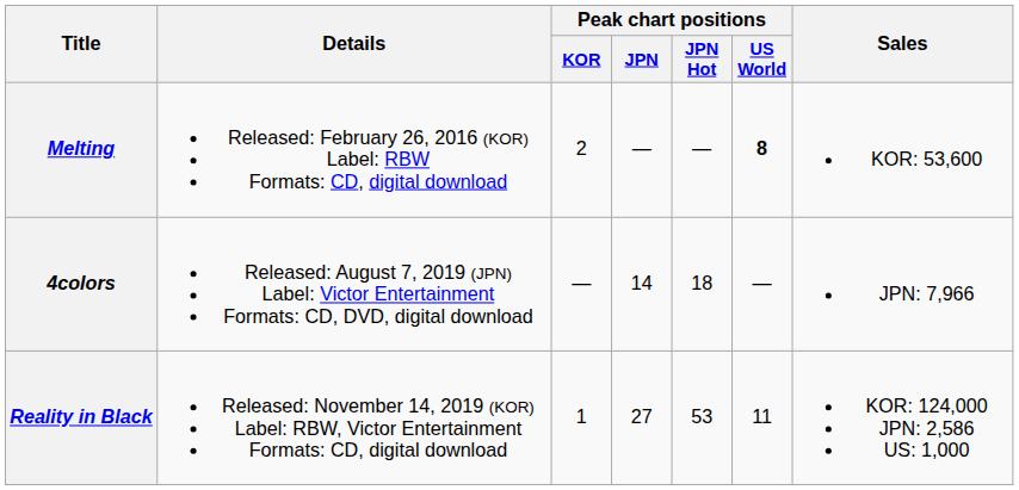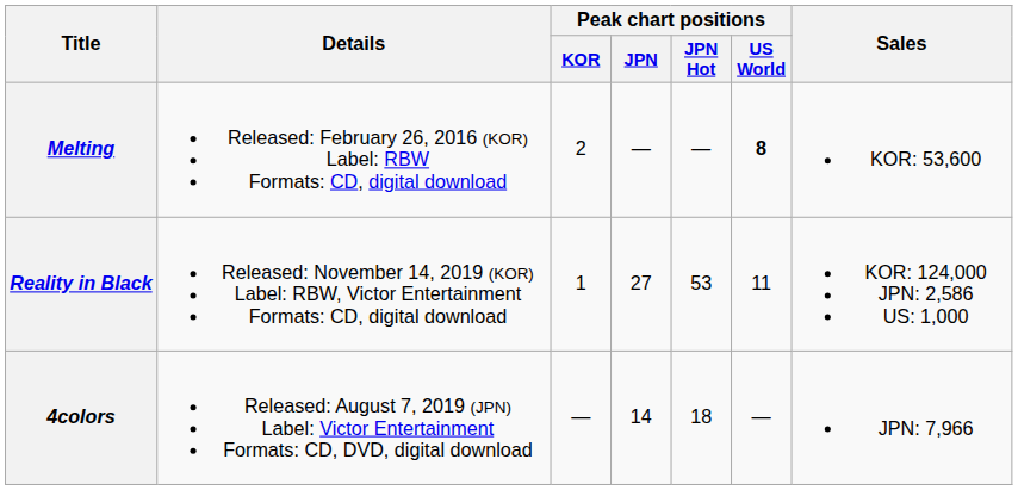rows swapped: 4colors <-> Reality in Black
